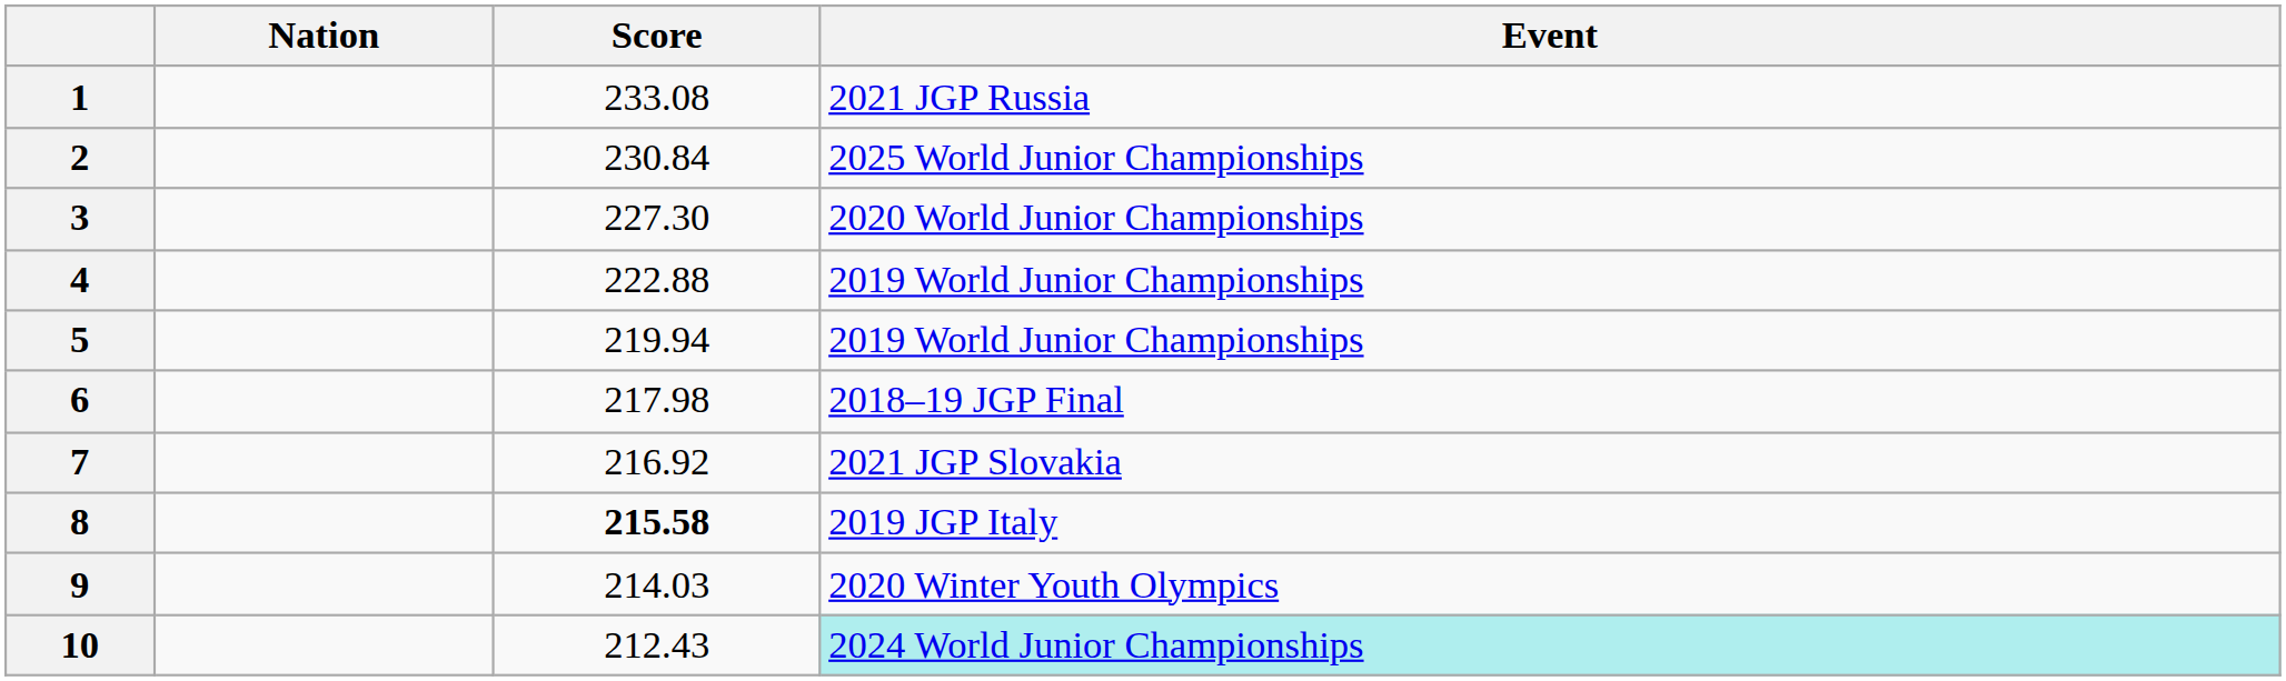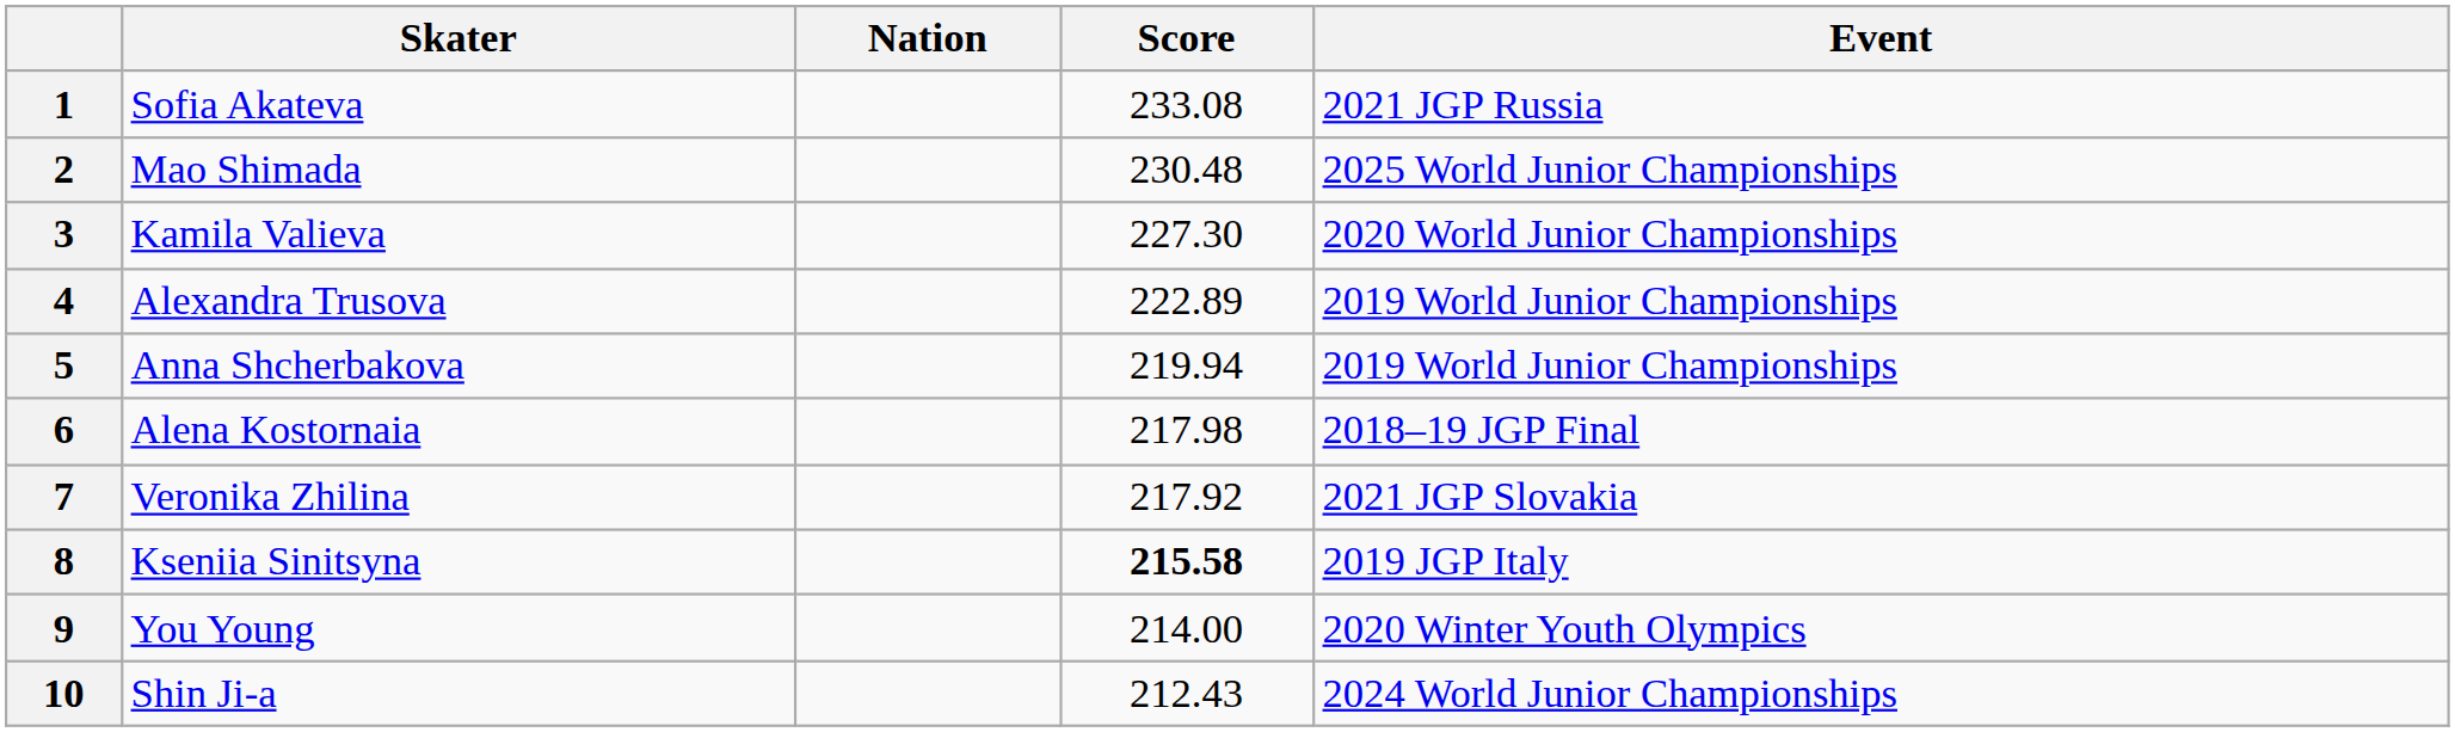+ column: Skater | Sofia Akateva | Mao Shimada | Kamila Valieva | Alexandra Trusova | Anna Shcherbakova | Alena Kostornaia | Veronika Zhilina | Kseniia Sinitsyna | You Young | Shin Ji-a
2 | Score: 230.84 -> 230.48
4 | Score: 222.88 -> 222.89
7 | Score: 216.92 -> 217.92
9 | Score: 214.03 -> 214.00
10 | Event: paleturquoise background -> no background
